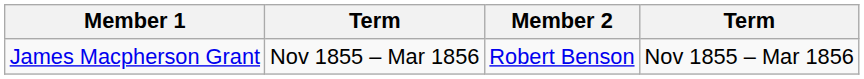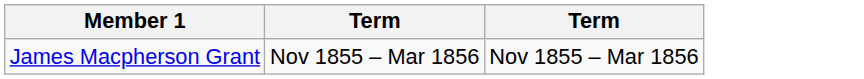- column: Member 2 | Robert Benson
